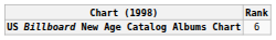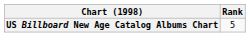US Billboard New Age Catalog Albums Chart | Rank: 6 -> 5
